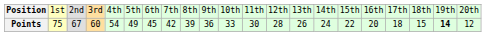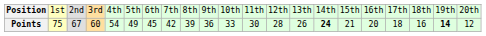Points | column 15: normal -> bold
Points | column 16: 22 -> 21
Points | column 19: 15 -> 16
